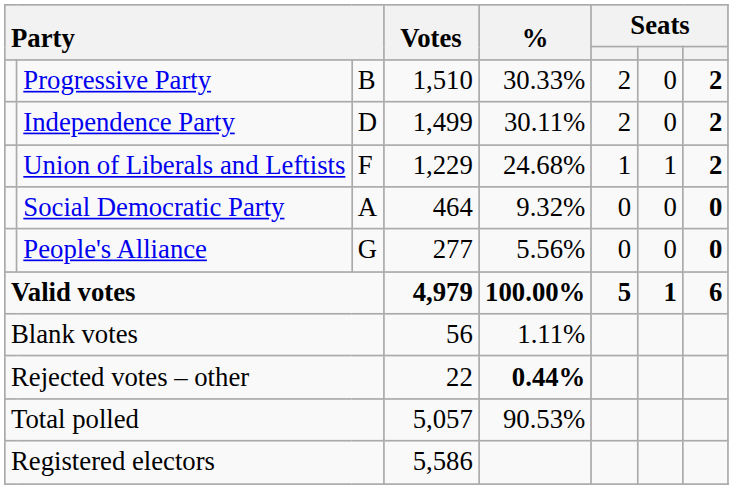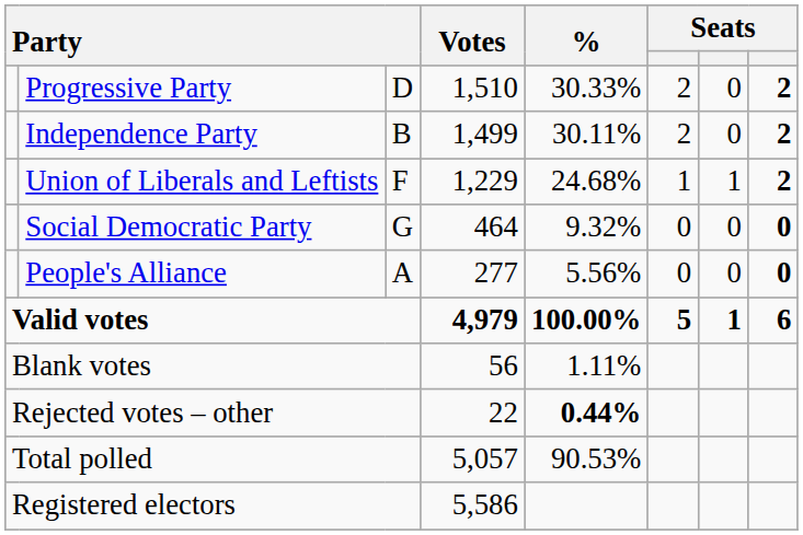Progressive Party | column 3: B -> D
Independence Party | column 3: D -> B
Social Democratic Party | column 3: A -> G
People's Alliance | column 3: G -> A
